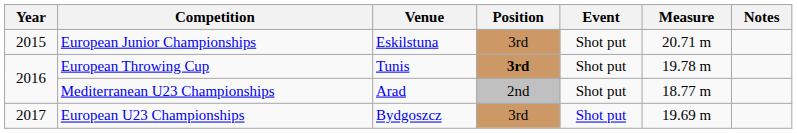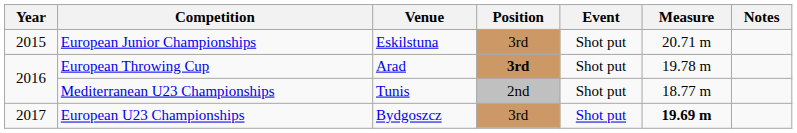European Throwing Cup | Venue: Tunis -> Arad
Mediterranean U23 Championships | Venue: Arad -> Tunis
European U23 Championships | Measure: normal -> bold
